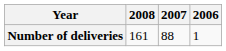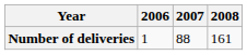columns swapped: 2006 <-> 2008
